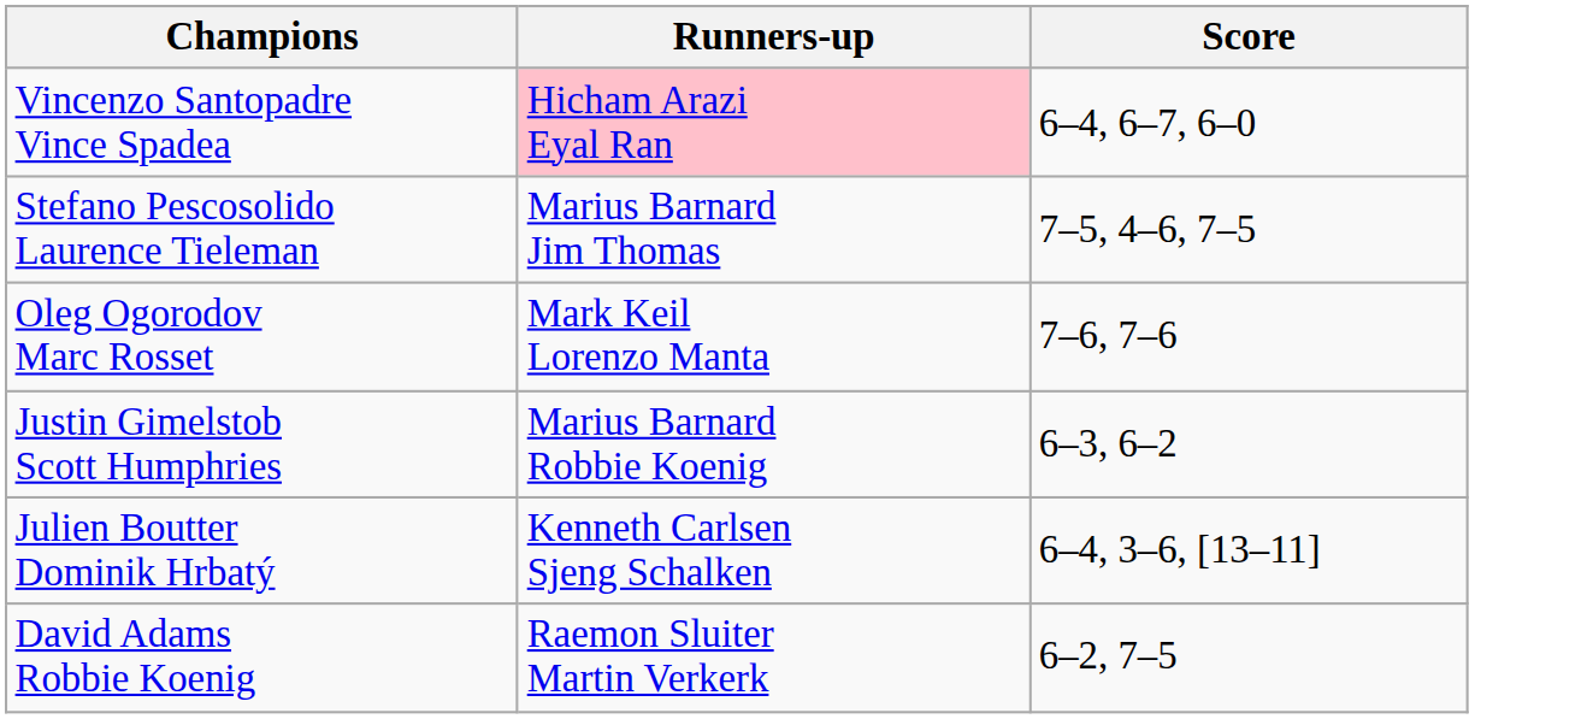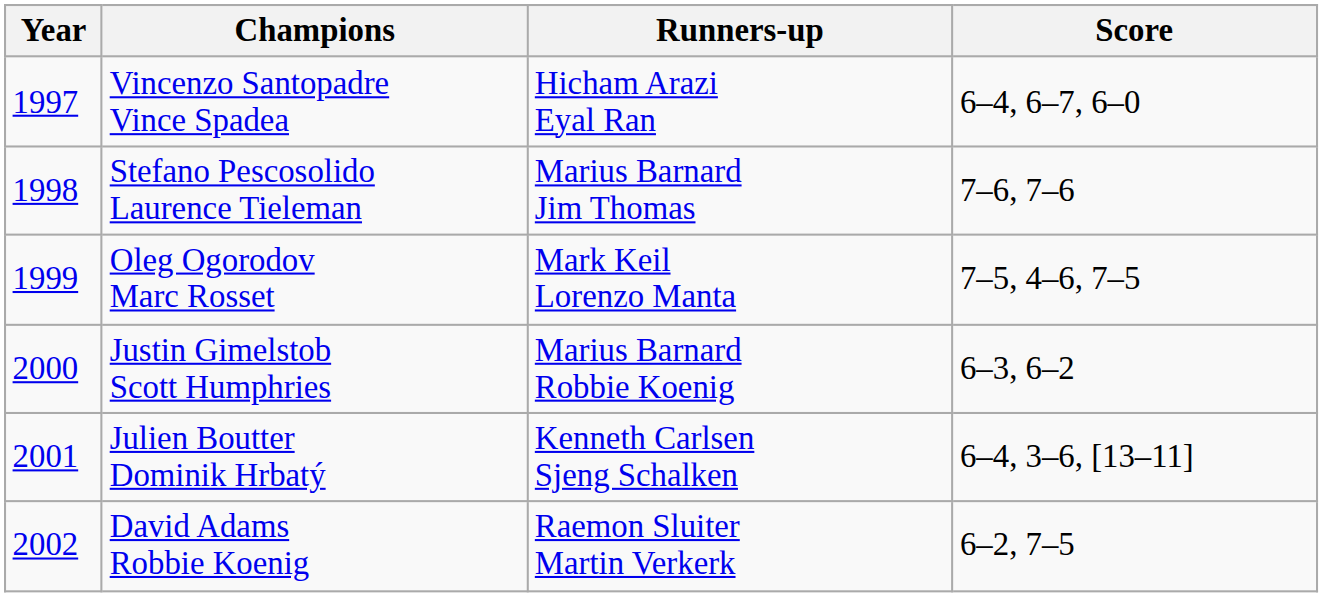+ column: Year | 1997 | 1998 | 1999 | 2000 | 2001 | 2002
Vincenzo Santopadre Vince Spadea | Runners-up: pink background -> no background
Stefano Pescosolido Laurence Tieleman | Score: 7–5, 4–6, 7–5 -> 7–6, 7–6
Oleg Ogorodov Marc Rosset | Score: 7–6, 7–6 -> 7–5, 4–6, 7–5
